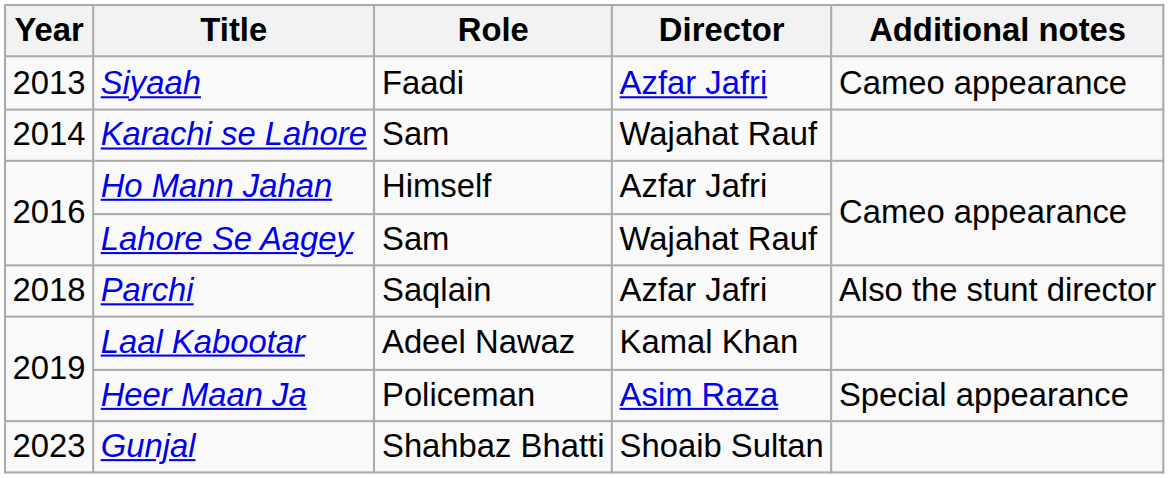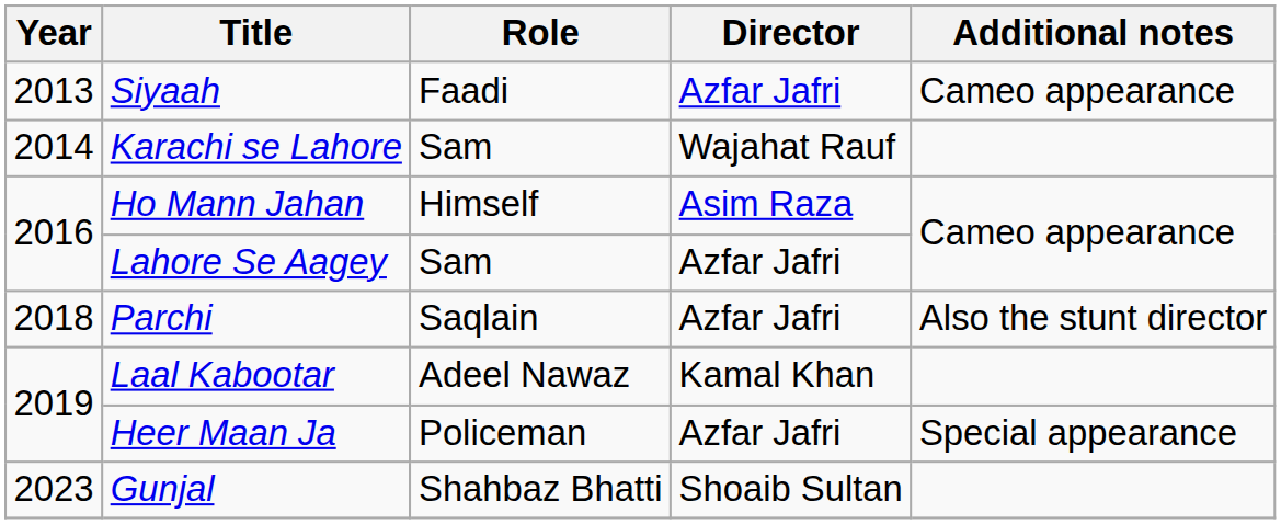Ho Mann Jahan | Director: Azfar Jafri -> Asim Raza
Lahore Se Aagey | Director: Wajahat Rauf -> Azfar Jafri
Heer Maan Ja | Director: Asim Raza -> Azfar Jafri
